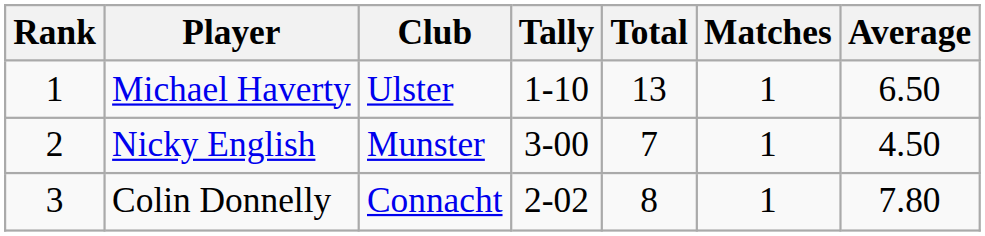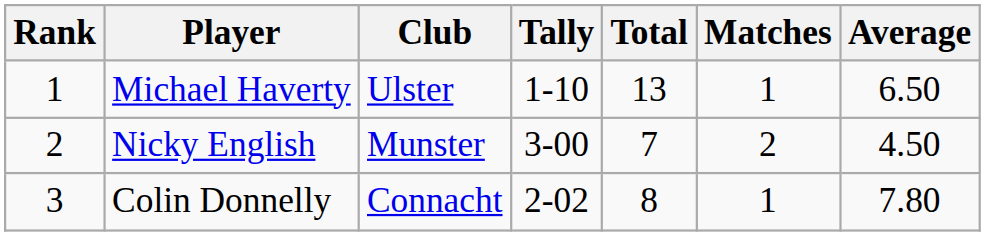Nicky English | Matches: 1 -> 2
